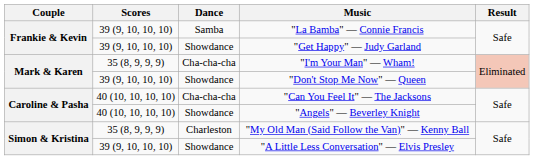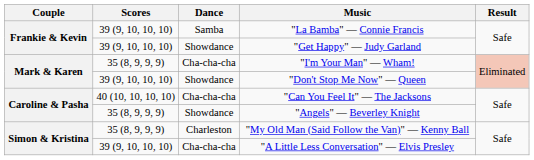"Angels" — Beverley Knight | Scores: 40 (10, 10, 10, 10) -> 35 (8, 9, 9, 9)
"A Little Less Conversation" — Elvis Presley | Dance: Showdance -> Cha-cha-cha
